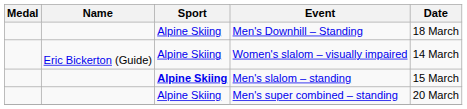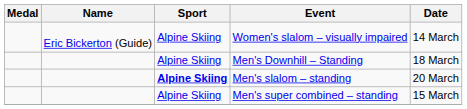rows swapped: Men's Downhill – Standing <-> Women's slalom – visually impaired
Men's slalom – standing | Date: 15 March -> 20 March
Men's super combined – standing | Date: 20 March -> 15 March
